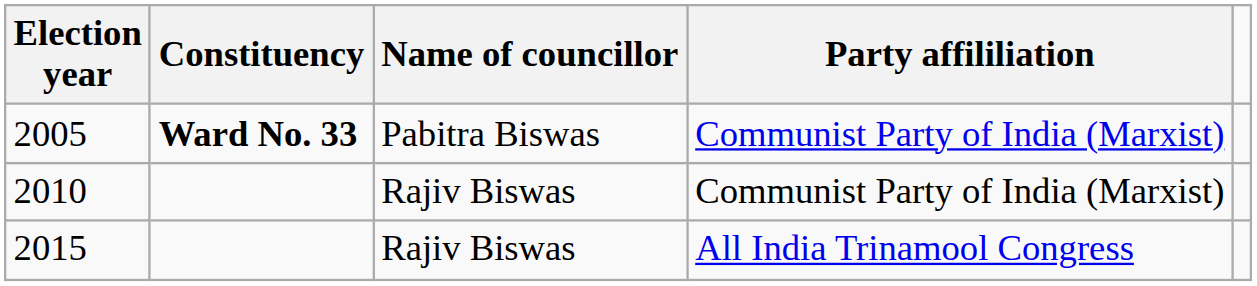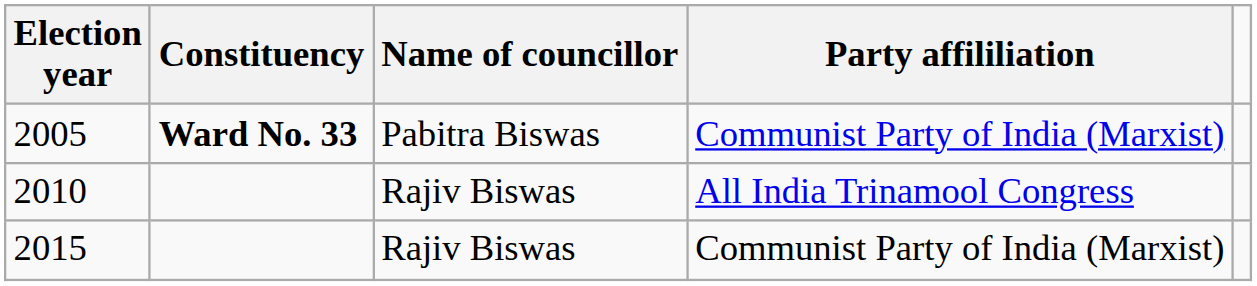2010 | Party affililiation: Communist Party of India (Marxist) -> All India Trinamool Congress
2015 | Party affililiation: All India Trinamool Congress -> Communist Party of India (Marxist)
